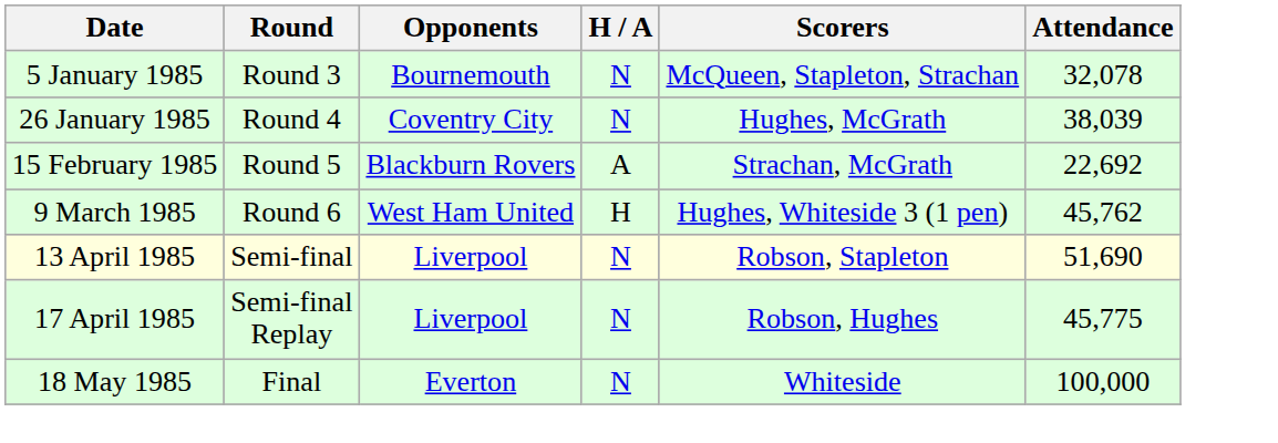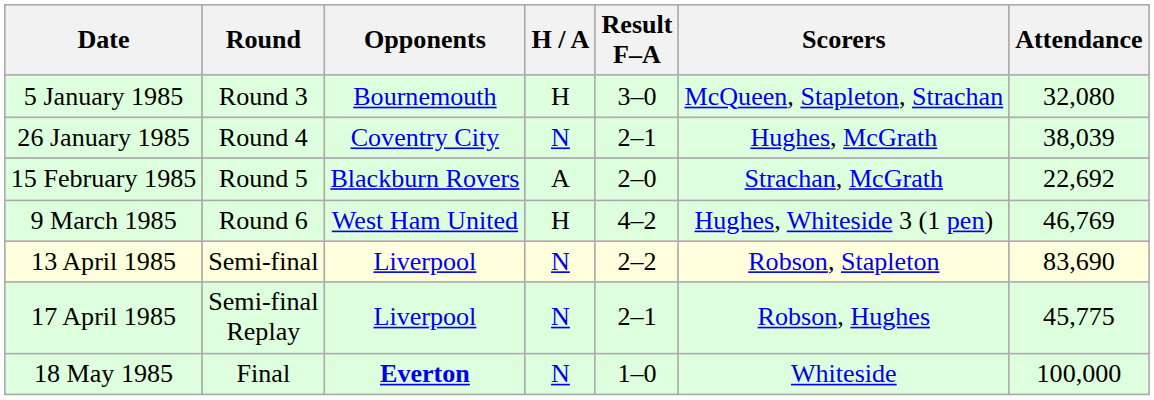+ column: Result F–A | 3–0 | 2–1 | 2–0 | 4–2 | 2–2 | 2–1 | 1–0
5 January 1985 | H / A: N -> H
5 January 1985 | Attendance: 32,078 -> 32,080
9 March 1985 | Attendance: 45,762 -> 46,769
13 April 1985 | Attendance: 51,690 -> 83,690
18 May 1985 | Opponents: normal -> bold
